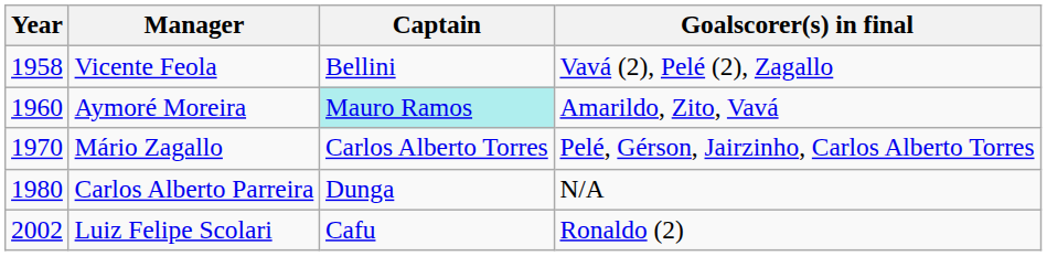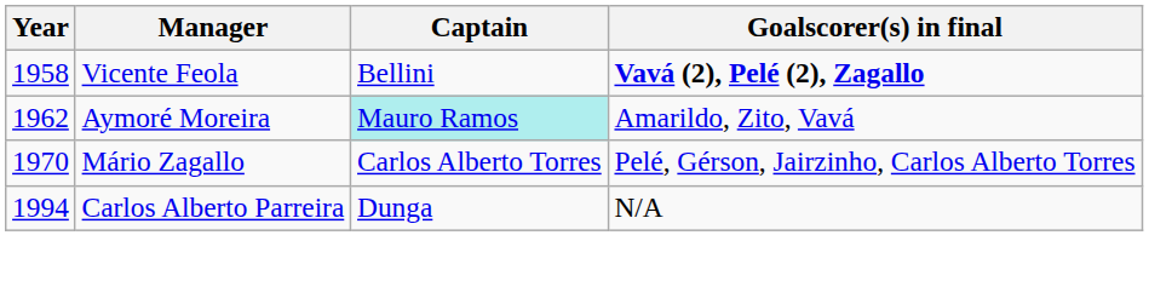Vicente Feola | Goalscorer(s) in final: normal -> bold
Aymoré Moreira | Year: 1960 -> 1962
Carlos Alberto Parreira | Year: 1980 -> 1994
- row: 2002 | Luiz Felipe Scolari | Cafu | Ronaldo (2)
